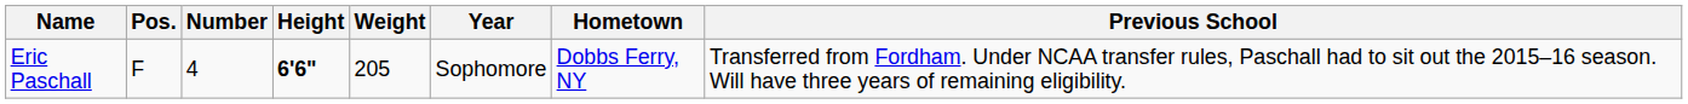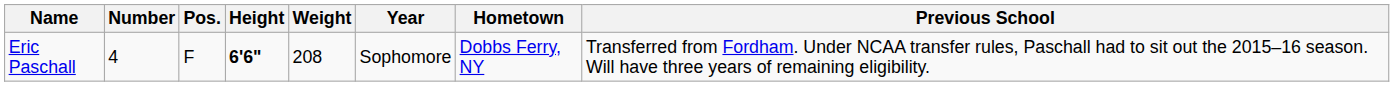columns swapped: Number <-> Pos.
Eric Paschall | Weight: 205 -> 208
